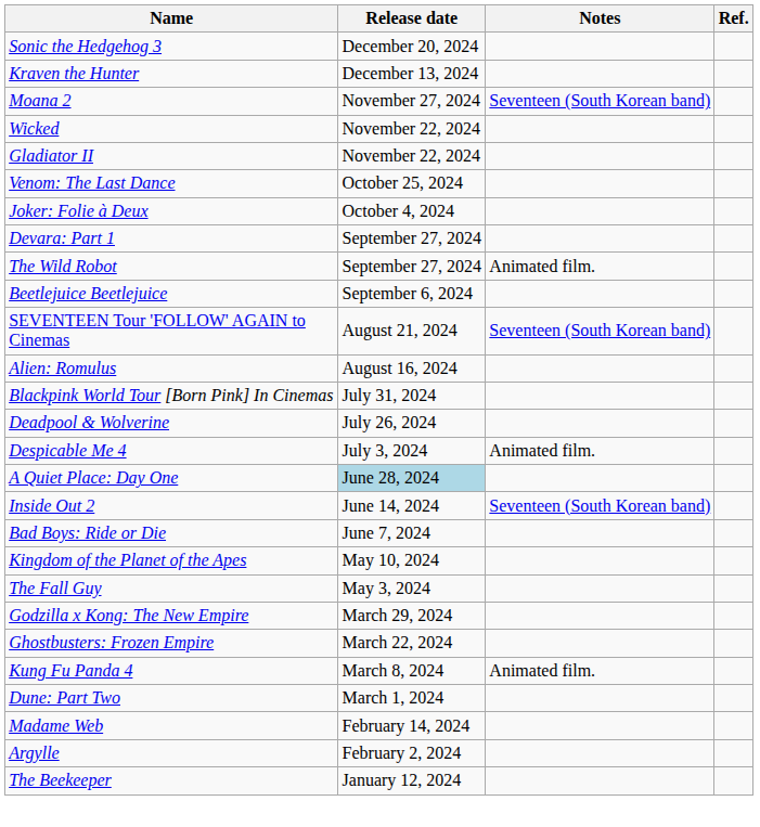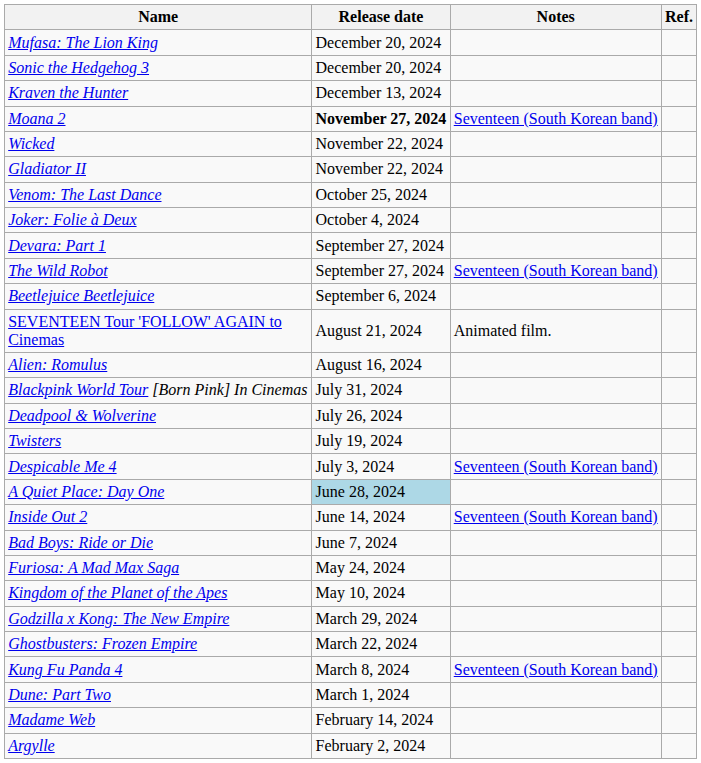+ row: Mufasa: The Lion King | December 20, 2024
Moana 2 | Release date: normal -> bold
The Wild Robot | Notes: Animated film. -> Seventeen (South Korean band)
SEVENTEEN Tour 'FOLLOW' AGAIN to Cinemas | Notes: Seventeen (South Korean band) -> Animated film.
+ row: Twisters | July 19, 2024
Despicable Me 4 | Notes: Animated film. -> Seventeen (South Korean band)
+ row: Furiosa: A Mad Max Saga | May 24, 2024
- row: The Fall Guy | May 3, 2024
Kung Fu Panda 4 | Notes: Animated film. -> Seventeen (South Korean band)
- row: The Beekeeper | January 12, 2024
